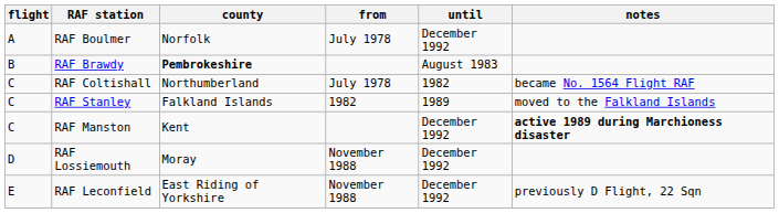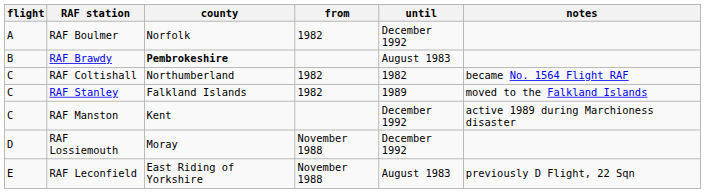RAF Boulmer | from: July 1978 -> 1982
RAF Coltishall | from: July 1978 -> 1982
RAF Manston | notes: bold -> normal
RAF Leconfield | until: December 1992 -> August 1983
